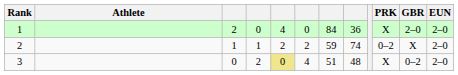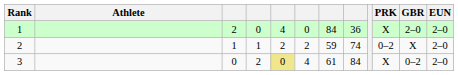3 | column 7: 51 -> 61
3 | column 8: 48 -> 84
